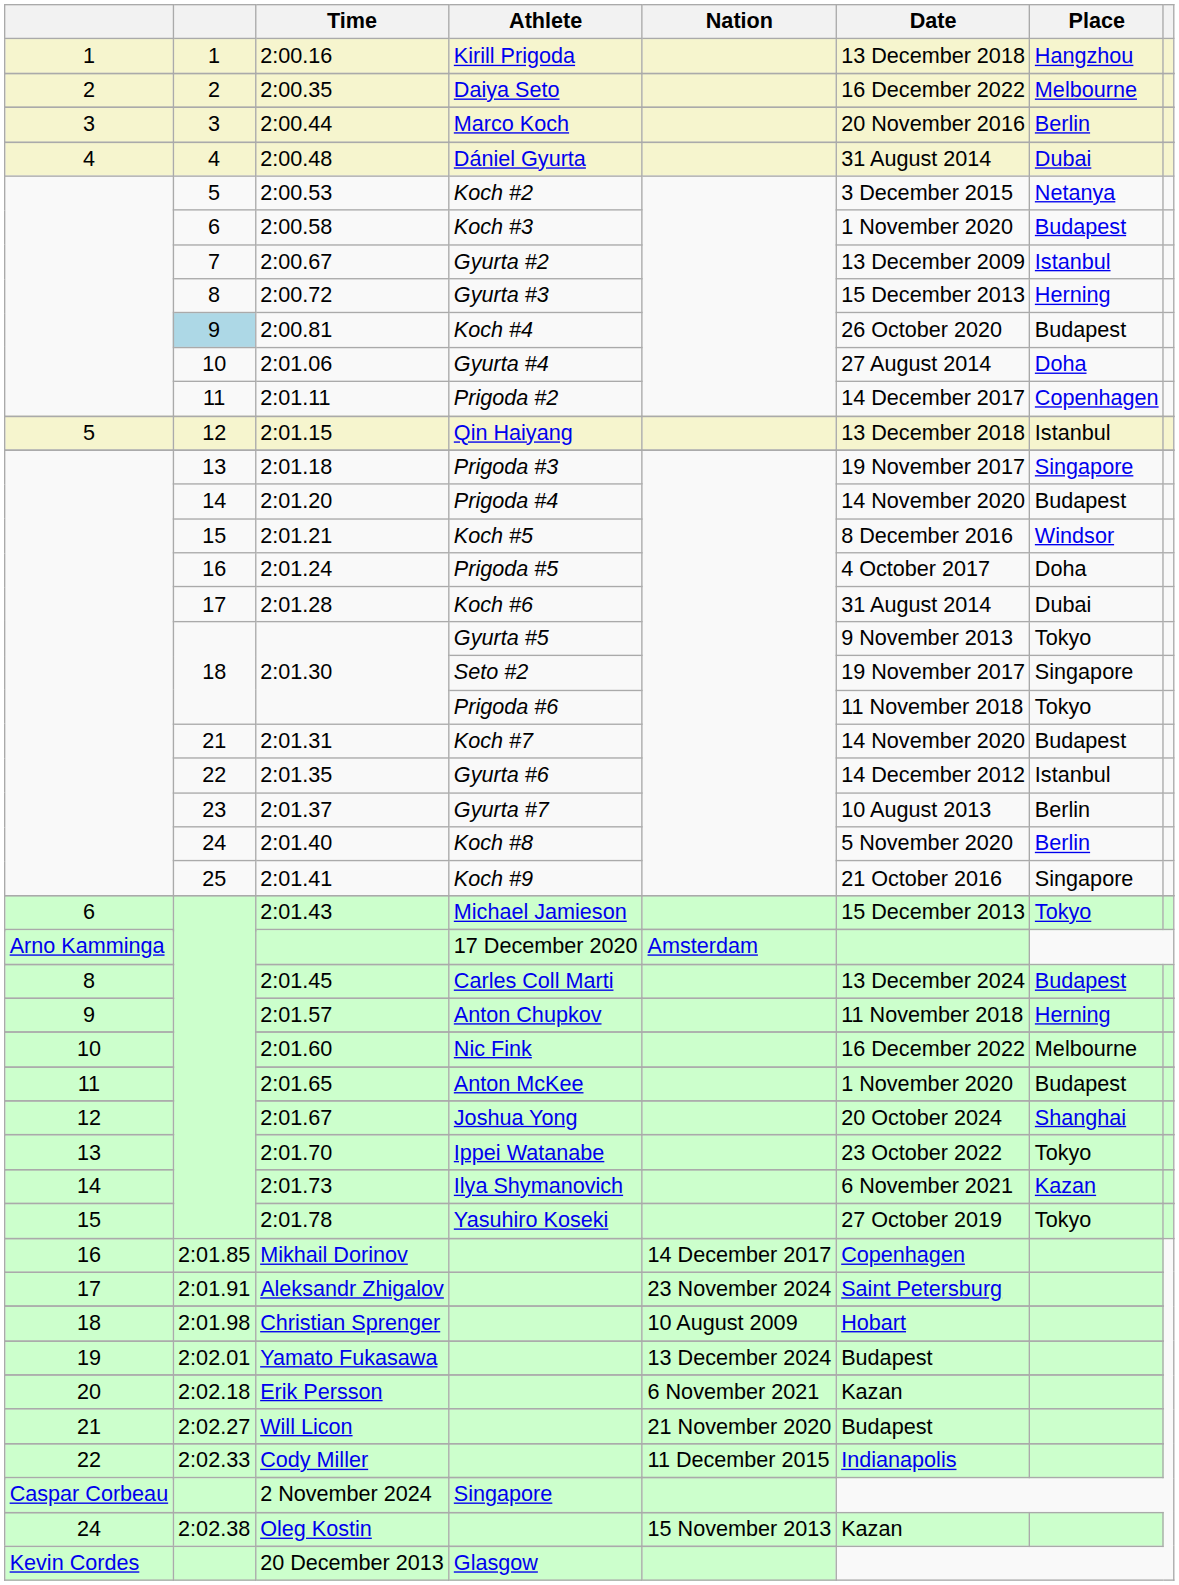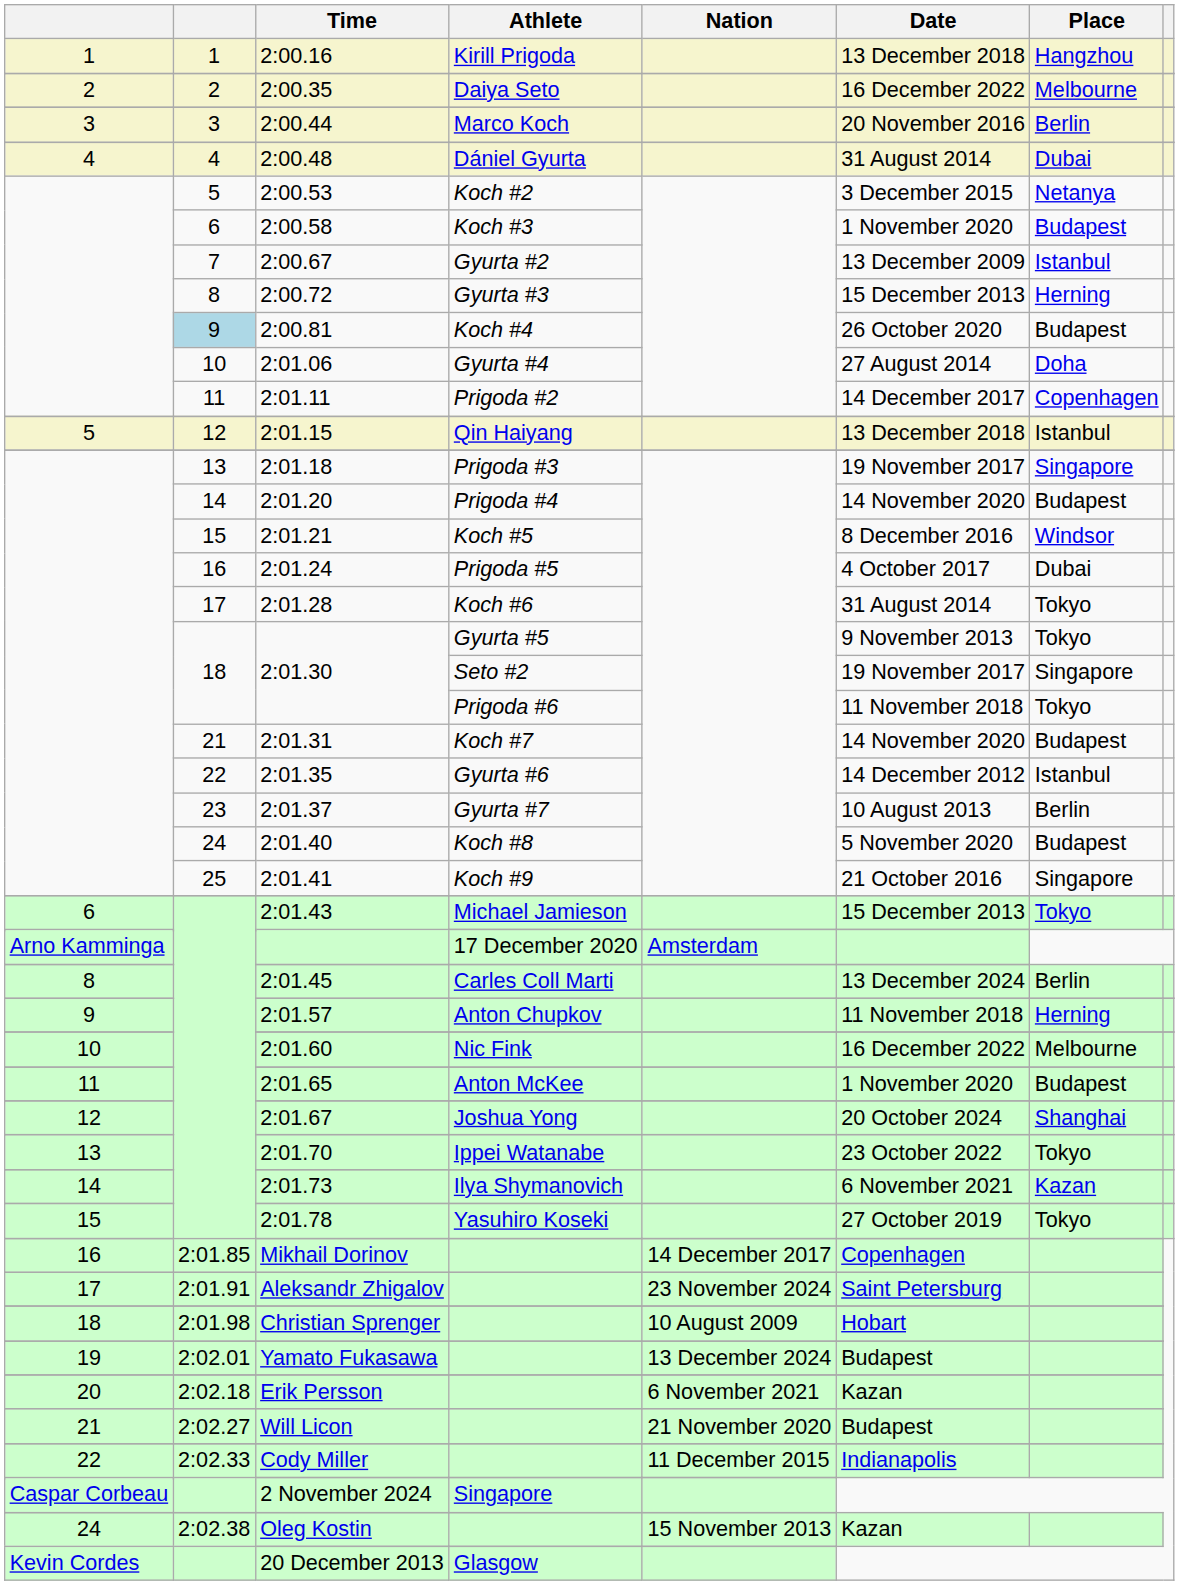2:01.24 | Place: Doha -> Dubai
2:01.28 | Place: Dubai -> Tokyo
2:01.40 | Place: Berlin -> Budapest
2:01.45 | Place: Budapest -> Berlin
